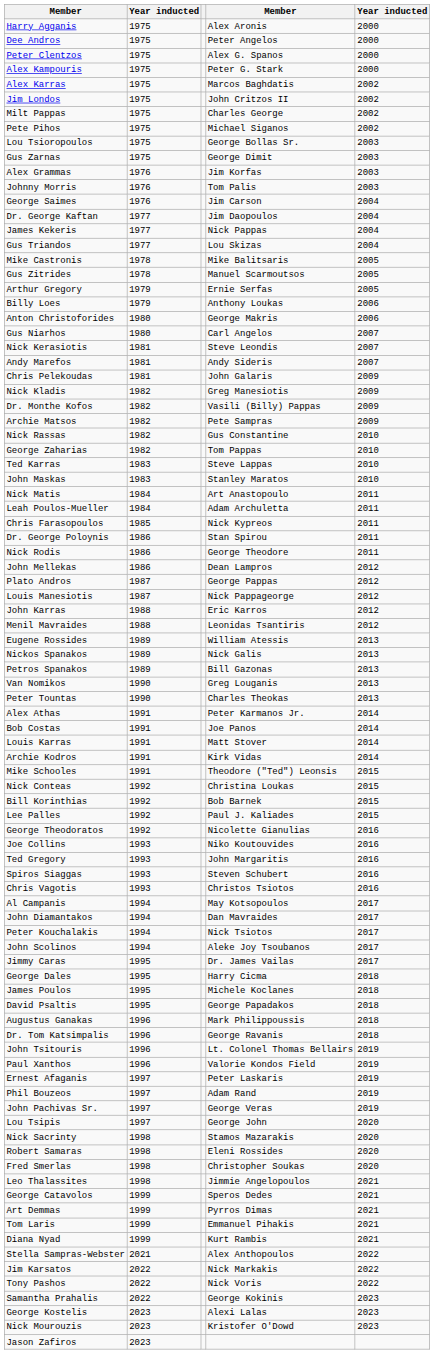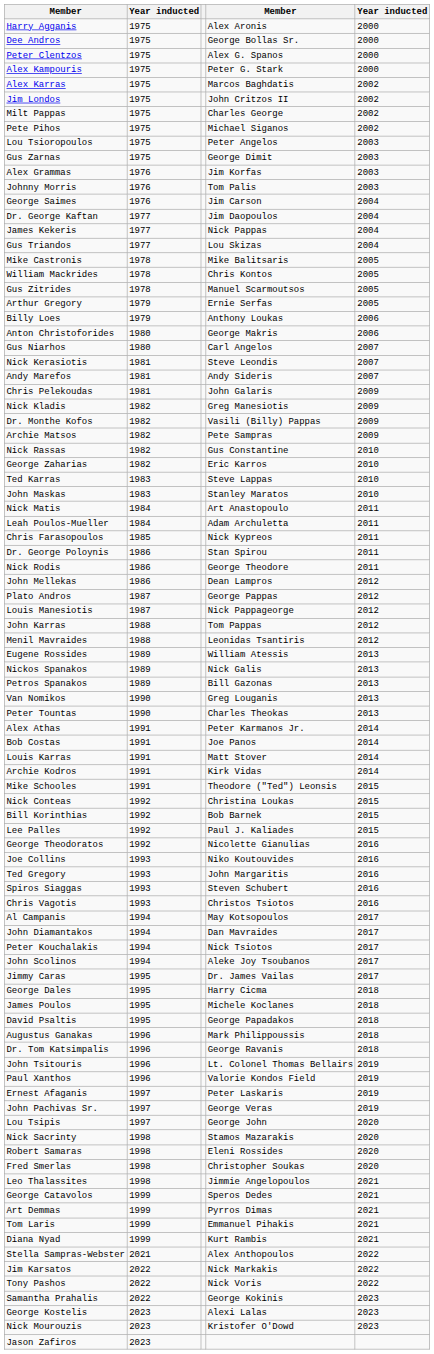Dee Andros | column 4: Peter Angelos -> George Bollas Sr.
Lou Tsioropoulos | column 4: George Bollas Sr. -> Peter Angelos
+ row: William Mackrides | 1978 | Chris Kontos | 2005
George Zaharias | column 4: Tom Pappas -> Eric Karros
John Karras | column 4: Eric Karros -> Tom Pappas
- row: Phil Bouzeos | 1997 | Adam Rand | 2019
